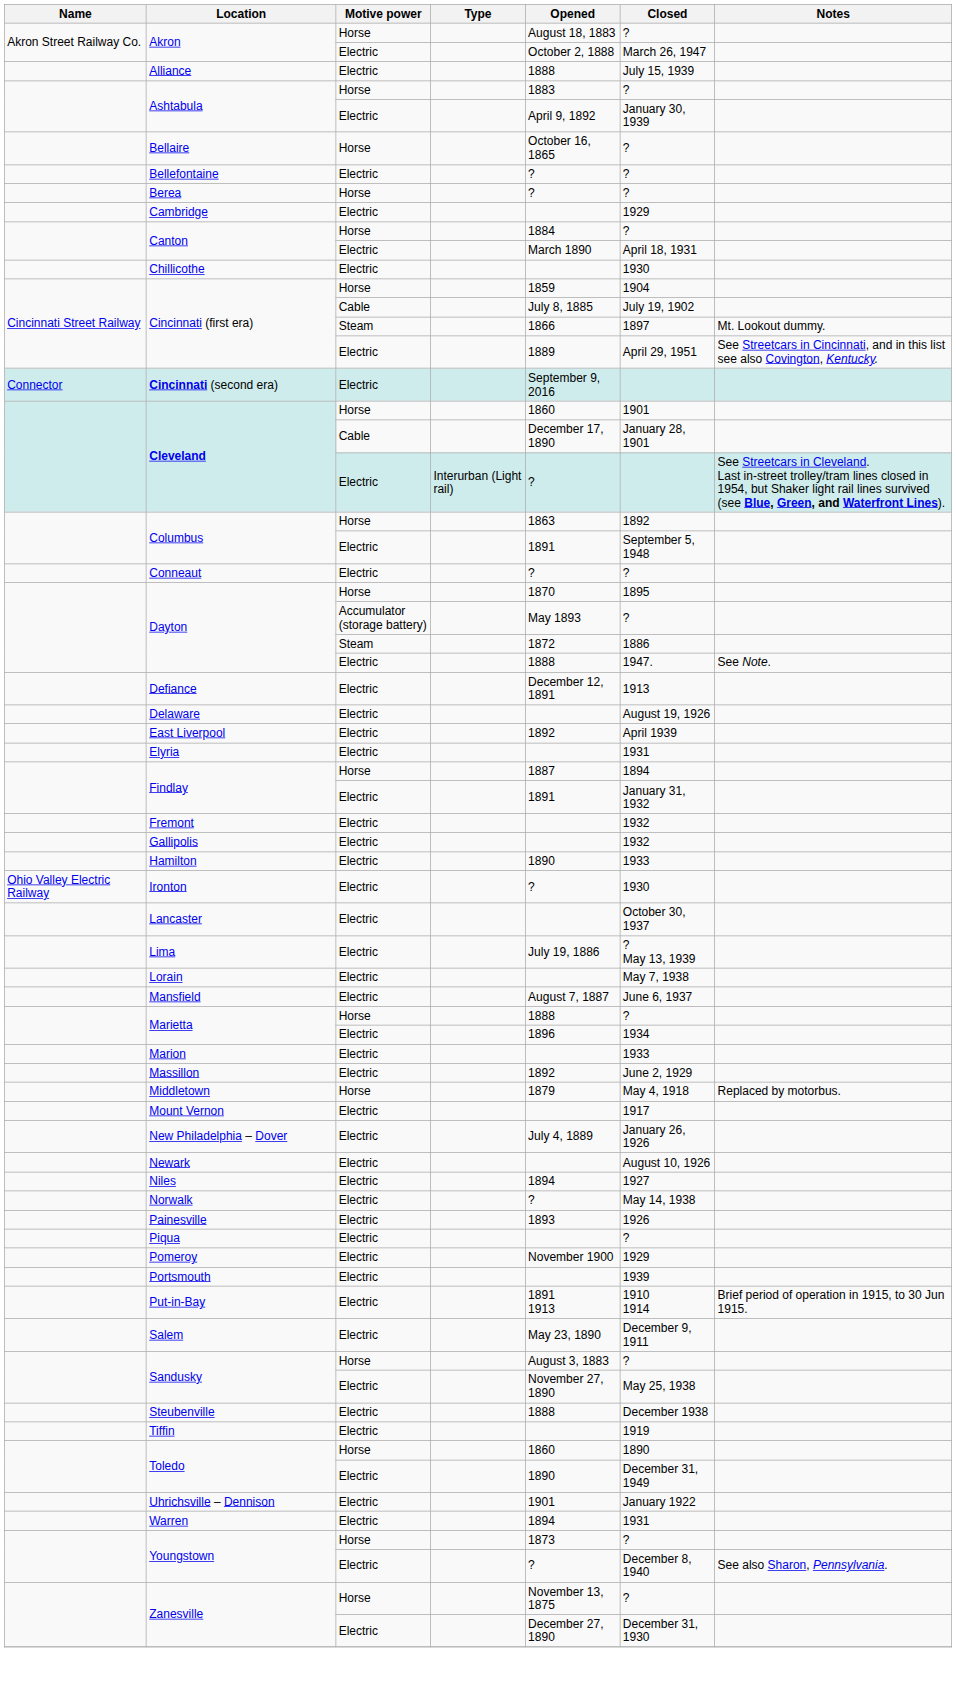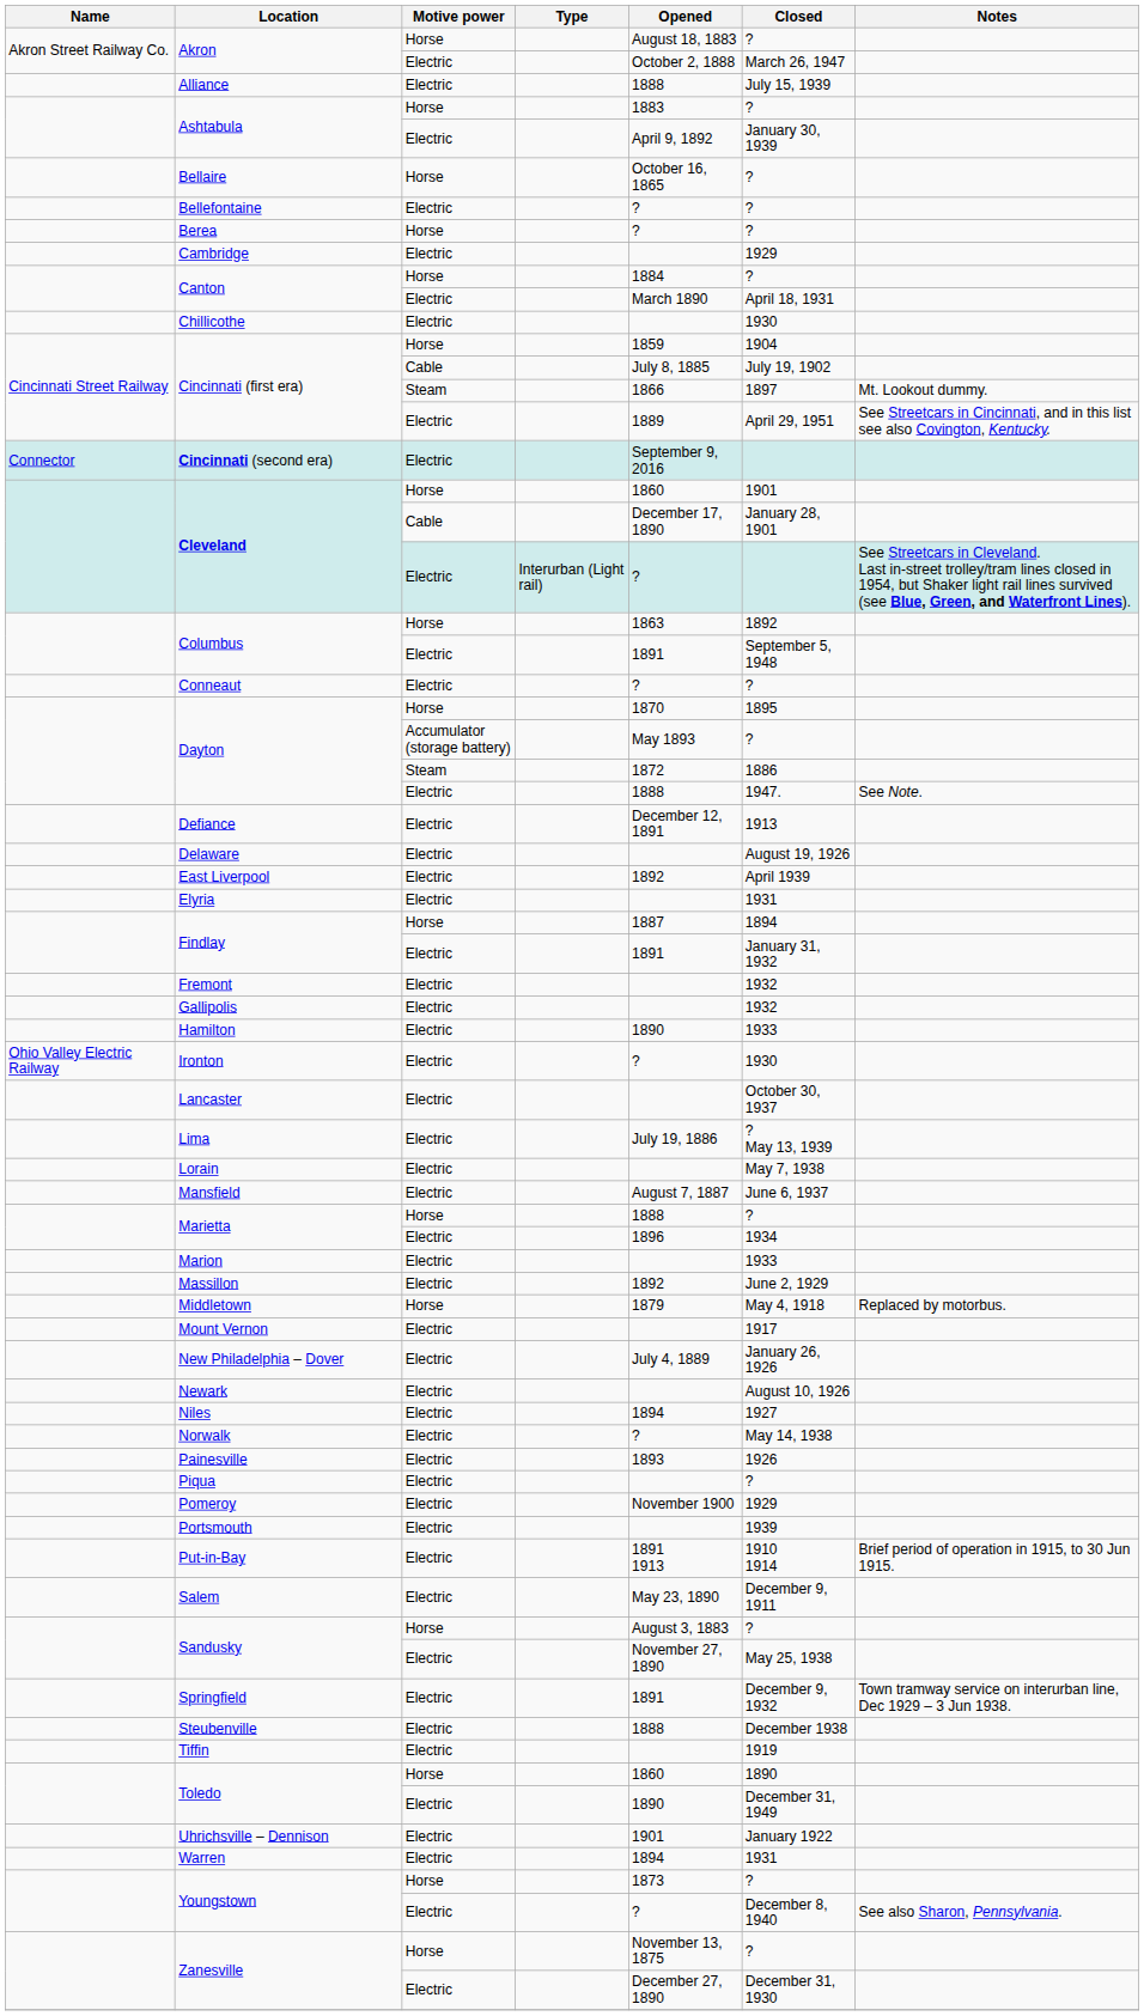+ row: Springfield | Electric | 1891 | December 9, 1932 | Town tramway service on interurban line, Dec 1929 – 3 Jun 1938.
